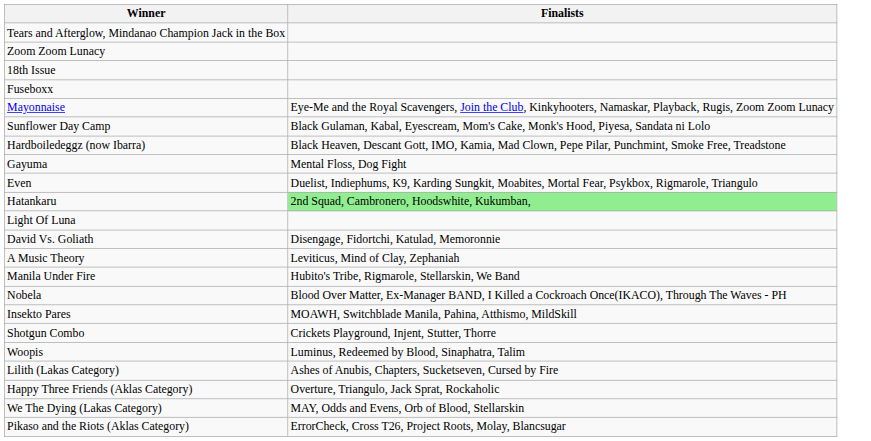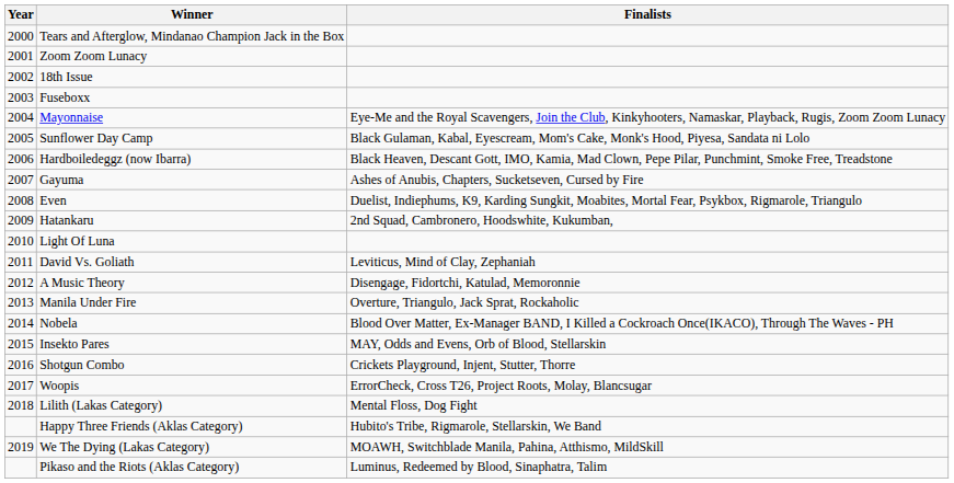+ column: Year | 2000 | 2001 | 2002 | 2003 | 2004 | 2005 | 2006 | 2007 | 2008 | 2009 | 2010 | 2011 | 2012 | 2013 | 2014 | 2015 | 2016 | 2017 | 2018 | 2019
Gayuma | Finalists: Mental Floss, Dog Fight -> Ashes of Anubis, Chapters, Sucketseven, Cursed by Fire
Hatankaru | Finalists: lightgreen background -> no background
David Vs. Goliath | Finalists: Disengage, Fidortchi, Katulad, Memoronnie -> Leviticus, Mind of Clay, Zephaniah
A Music Theory | Finalists: Leviticus, Mind of Clay, Zephaniah -> Disengage, Fidortchi, Katulad, Memoronnie
Manila Under Fire | Finalists: Hubito's Tribe, Rigmarole, Stellarskin, We Band -> Overture, Triangulo, Jack Sprat, Rockaholic
Insekto Pares | Finalists: MOAWH, Switchblade Manila, Pahina, Atthismo, MildSkill -> MAY, Odds and Evens, Orb of Blood, Stellarskin
Woopis | Finalists: Luminus, Redeemed by Blood, Sinaphatra, Talim -> ErrorCheck, Cross T26, Project Roots, Molay, Blancsugar
Lilith (Lakas Category) | Finalists: Ashes of Anubis, Chapters, Sucketseven, Cursed by Fire -> Mental Floss, Dog Fight
Happy Three Friends (Aklas Category) | Finalists: Overture, Triangulo, Jack Sprat, Rockaholic -> Hubito's Tribe, Rigmarole, Stellarskin, We Band
We The Dying (Lakas Category) | Finalists: MAY, Odds and Evens, Orb of Blood, Stellarskin -> MOAWH, Switchblade Manila, Pahina, Atthismo, MildSkill
Pikaso and the Riots (Aklas Category) | Finalists: ErrorCheck, Cross T26, Project Roots, Molay, Blancsugar -> Luminus, Redeemed by Blood, Sinaphatra, Talim
